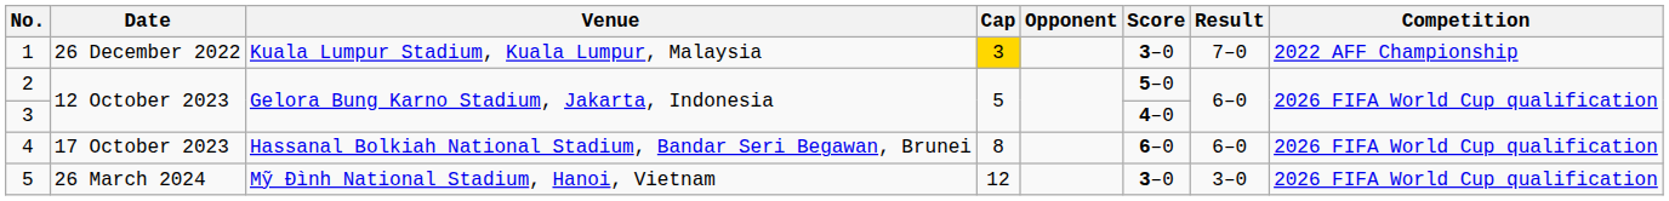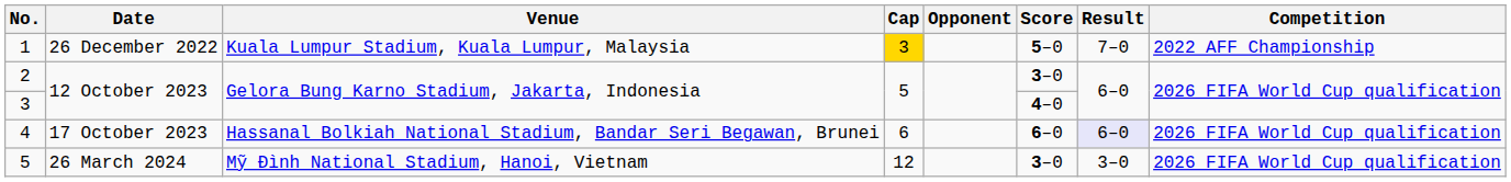1 | Score: 3–0 -> 5–0
2 | Score: 5–0 -> 3–0
4 | Cap: 8 -> 6
4 | Result: no background -> lavender background
